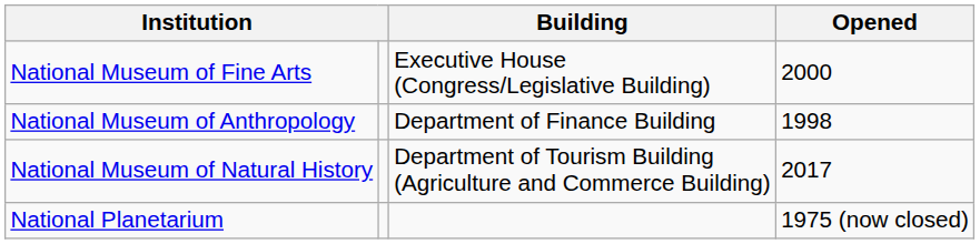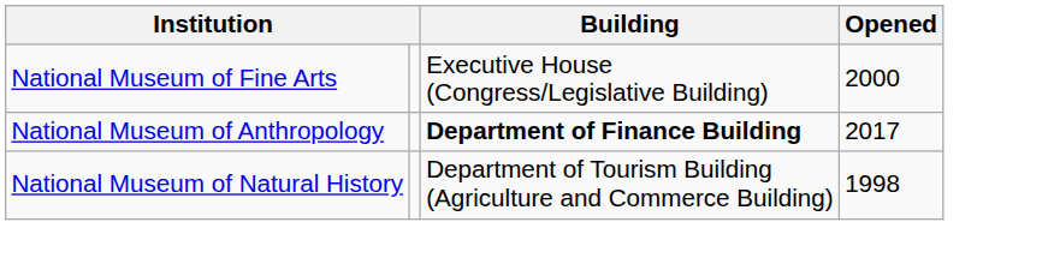National Museum of Anthropology | Building: normal -> bold
National Museum of Anthropology | Opened: 1998 -> 2017
National Museum of Natural History | Opened: 2017 -> 1998
- row: National Planetarium | 1975 (now closed)
